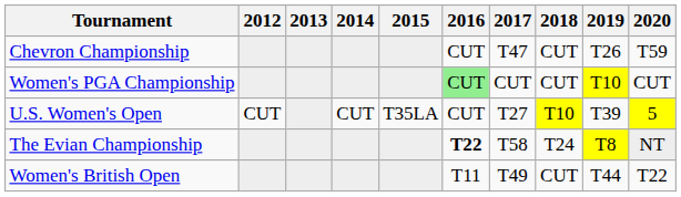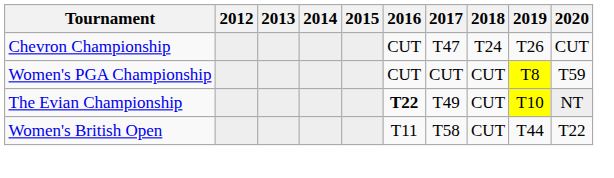Chevron Championship | 2018: CUT -> T24
Chevron Championship | 2020: T59 -> CUT
Women's PGA Championship | 2016: lightgreen background -> no background
Women's PGA Championship | 2019: T10 -> T8
Women's PGA Championship | 2020: CUT -> T59
- row: U.S. Women's Open | CUT | CUT | T35LA | CUT | T27 | T10 | T39 | 5
The Evian Championship | 2017: T58 -> T49
The Evian Championship | 2018: T24 -> CUT
The Evian Championship | 2019: T8 -> T10
Women's British Open | 2017: T49 -> T58
